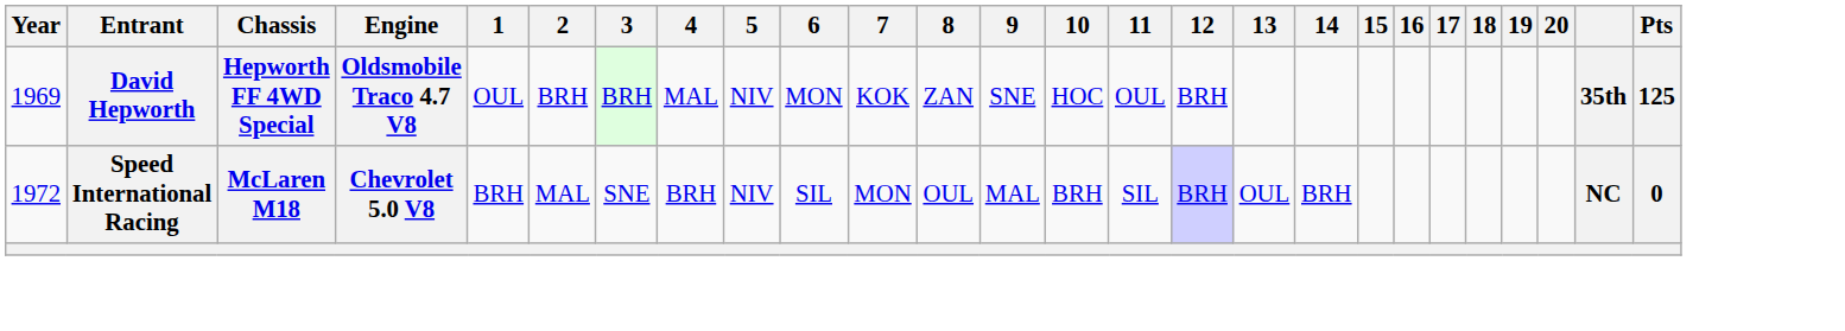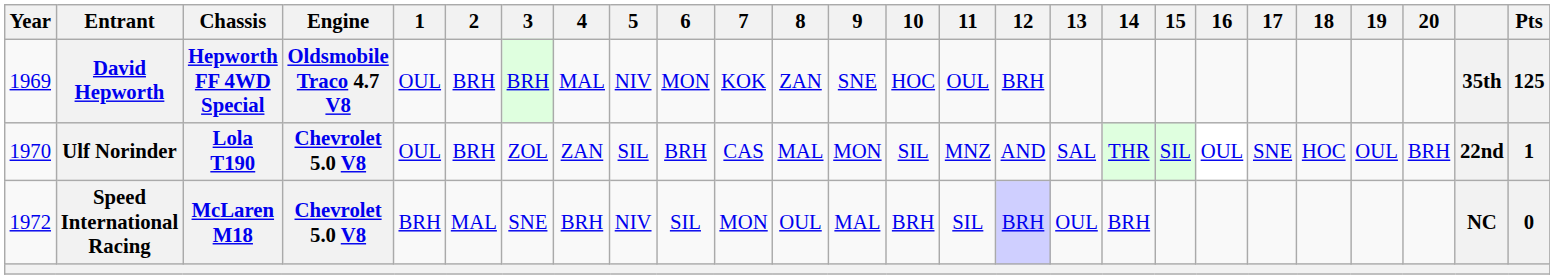+ row: 1970 | Ulf Norinder | Lola T190 | Chevrolet 5.0 V8 | OUL | BRH | ZOL | ZAN | SIL | BRH | CAS | MAL | MON | SIL | MNZ | AND | SAL | THR | SIL | OUL | SNE | HOC | OUL | BRH | 22nd | 1
